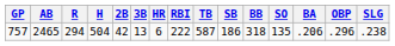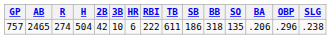757 | R: 294 -> 274
757 | 3B: 13 -> 10
757 | TB: 587 -> 611
